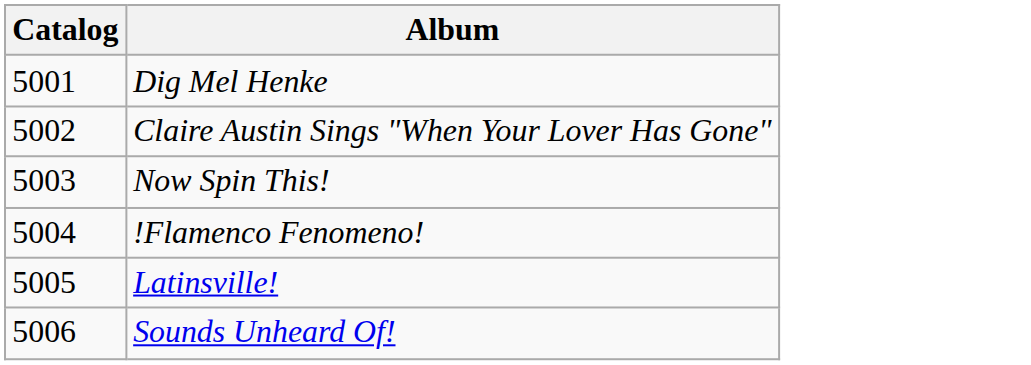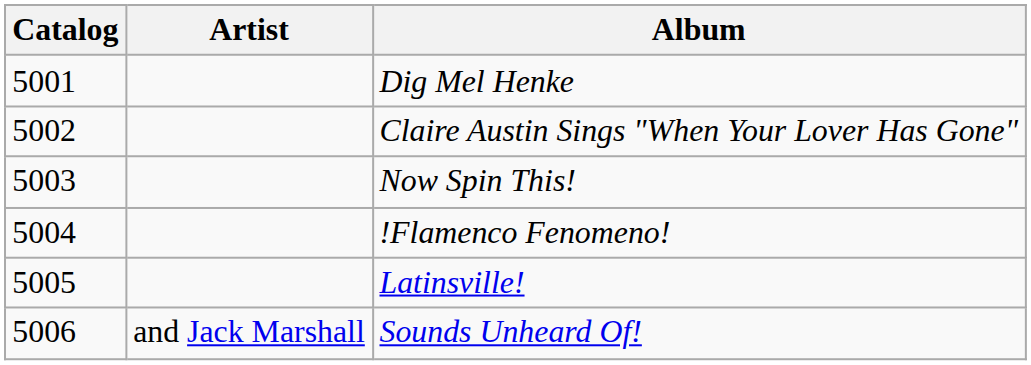+ column: Artist | and Jack Marshall
